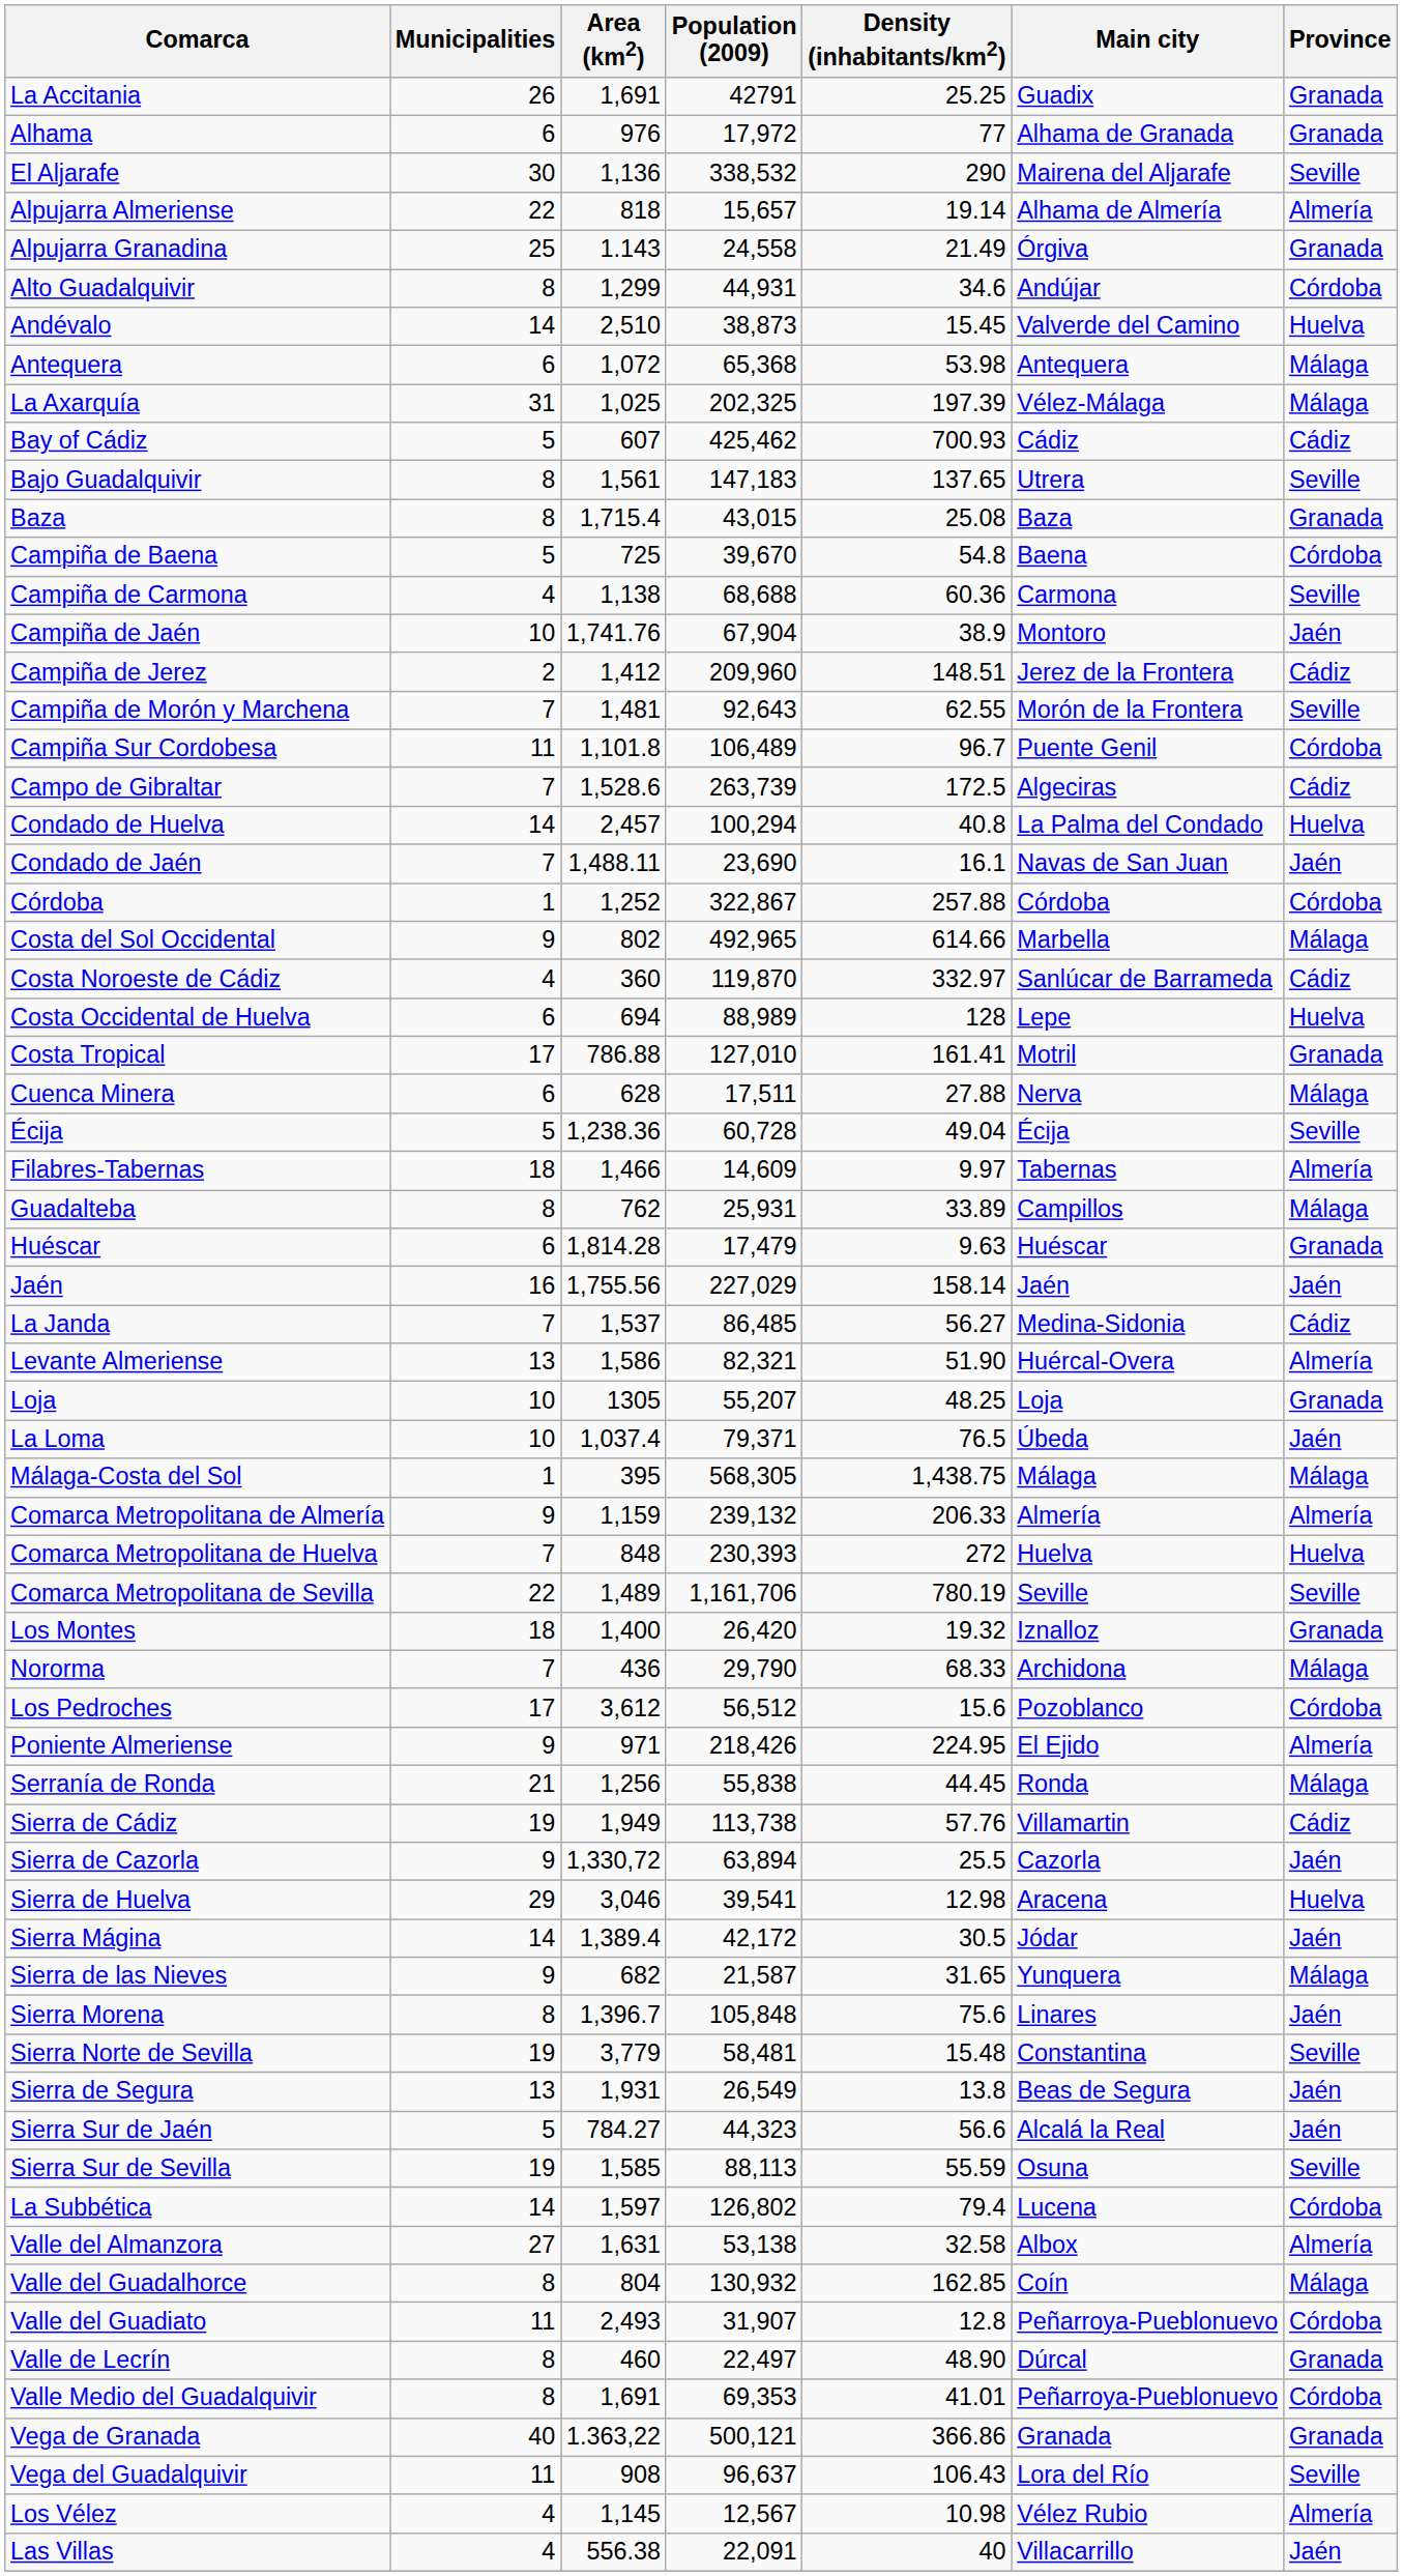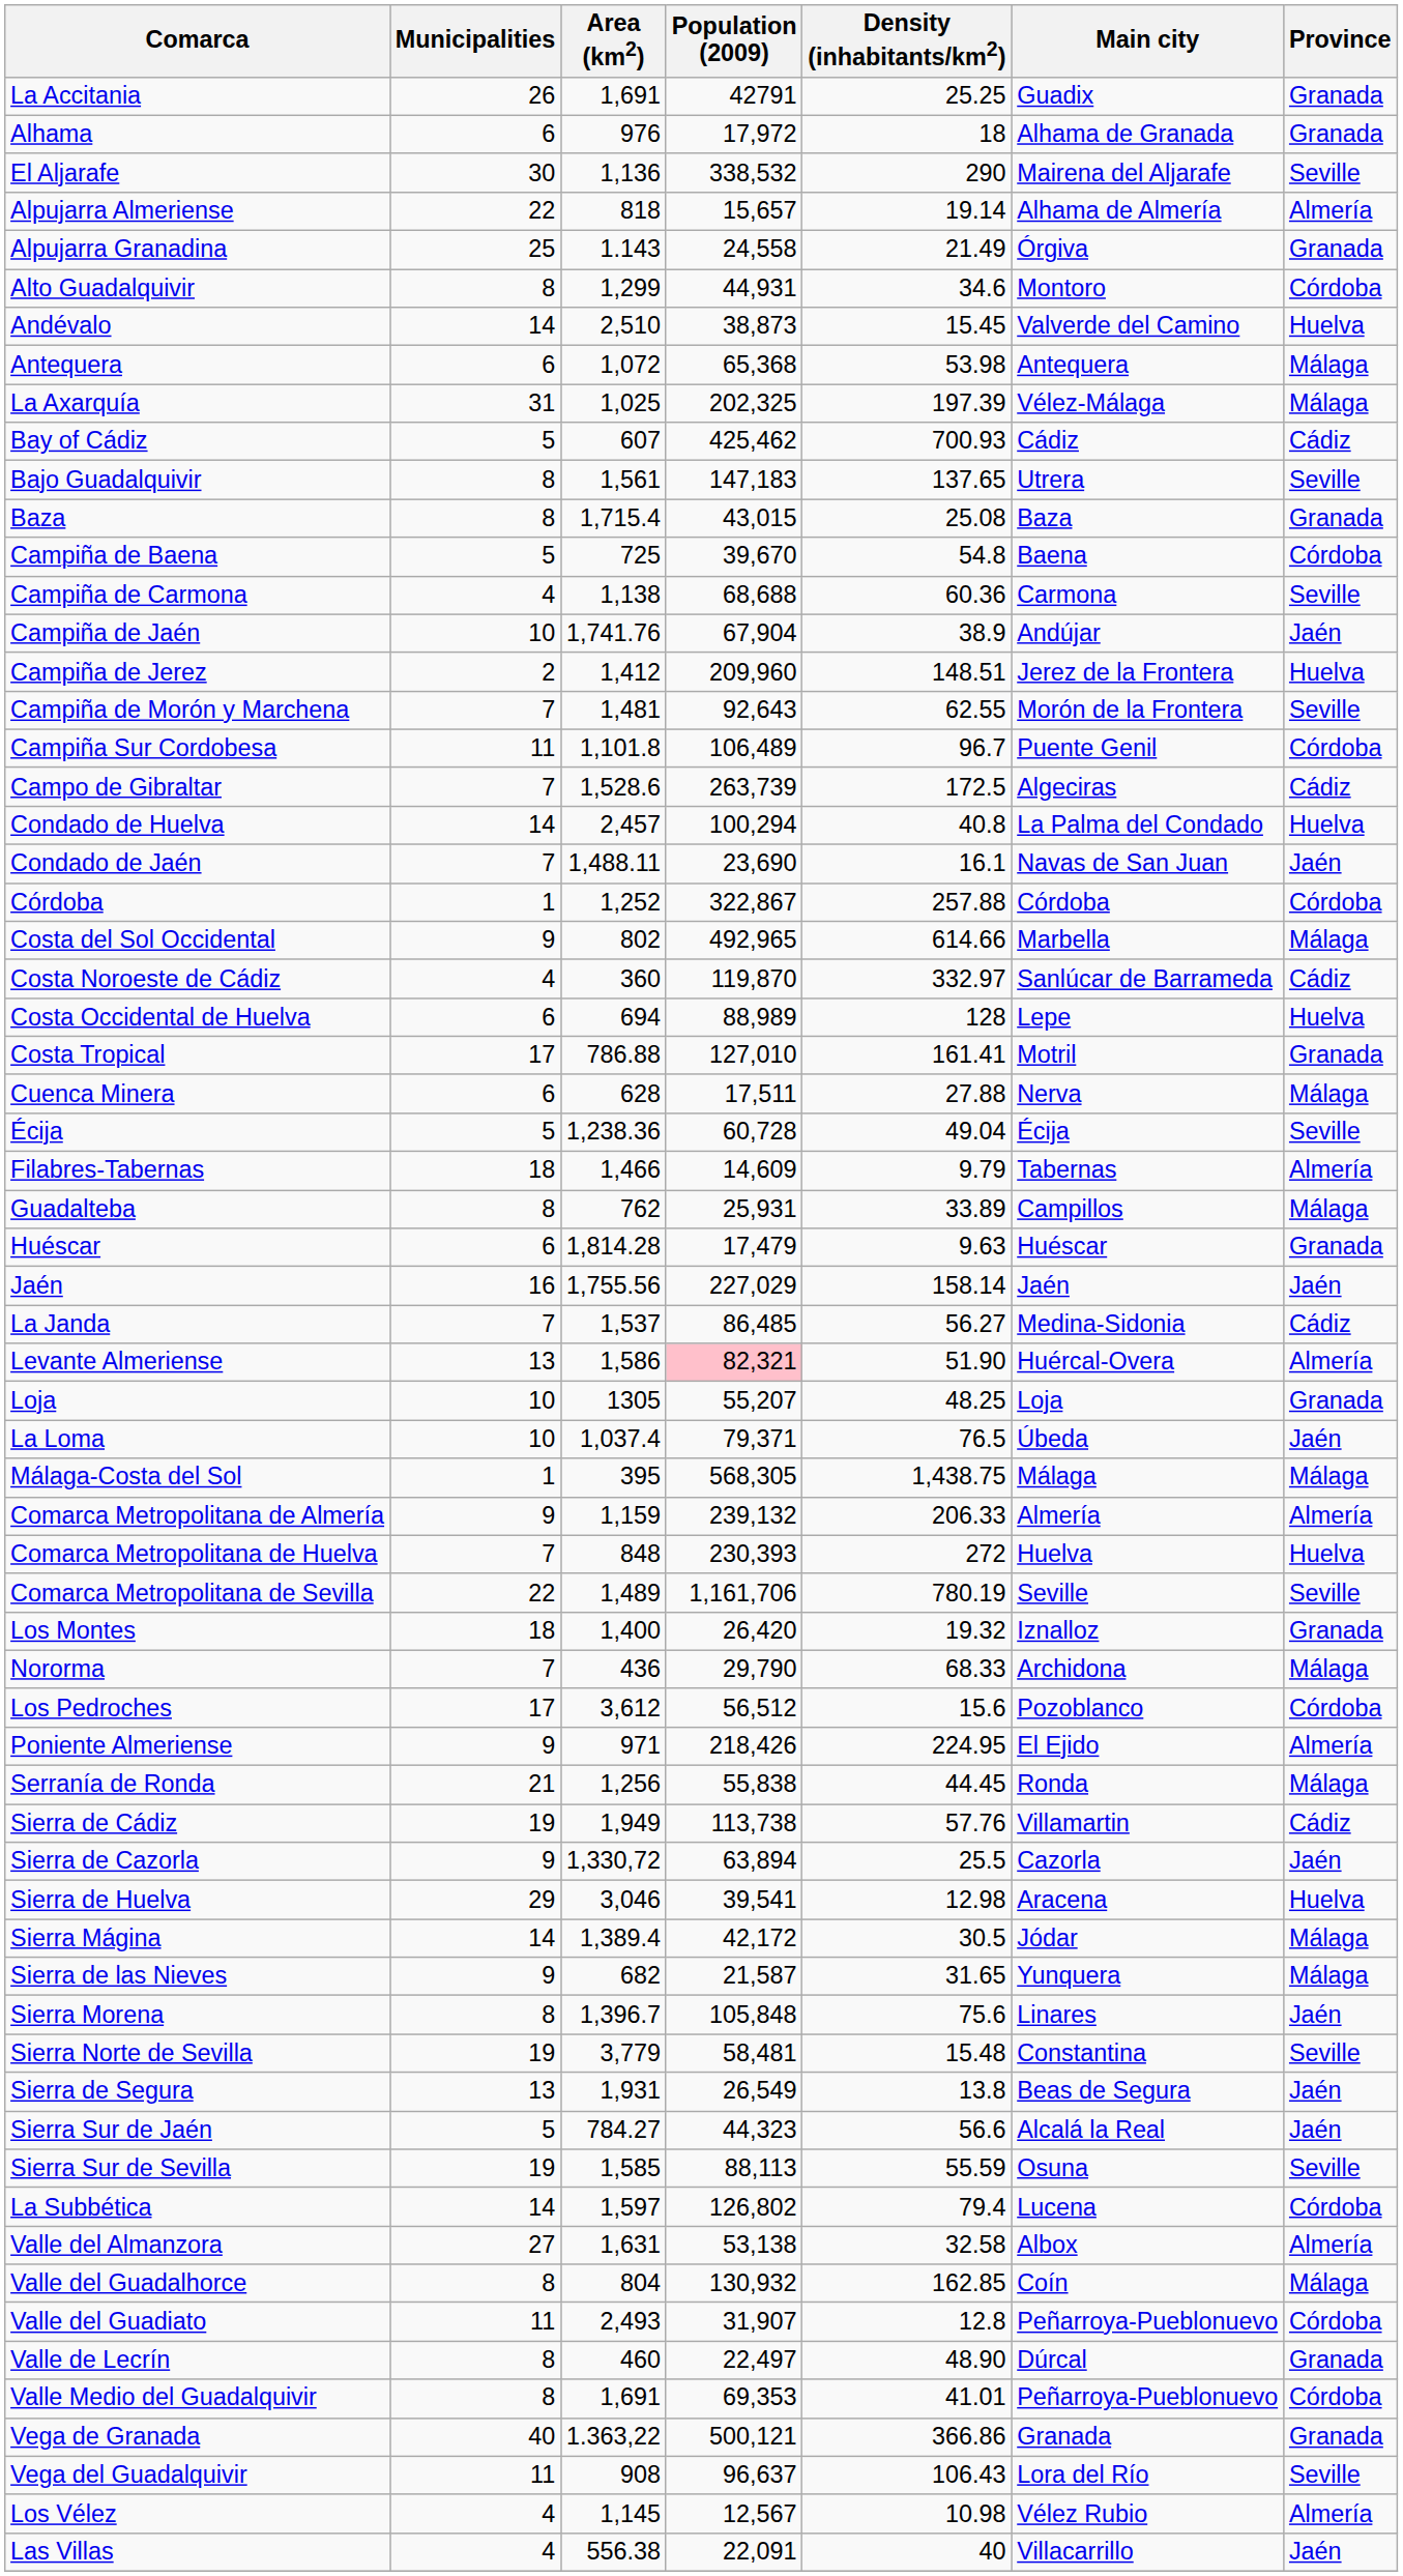Alhama | Density (inhabitants/km2): 77 -> 18
Alto Guadalquivir | Main city: Andújar -> Montoro
Campiña de Jaén | Main city: Montoro -> Andújar
Campiña de Jerez | Province: Cádiz -> Huelva
Filabres-Tabernas | Density (inhabitants/km2): 9.97 -> 9.79
Levante Almeriense | Population (2009): no background -> pink background
Sierra Mágina | Province: Jaén -> Málaga
